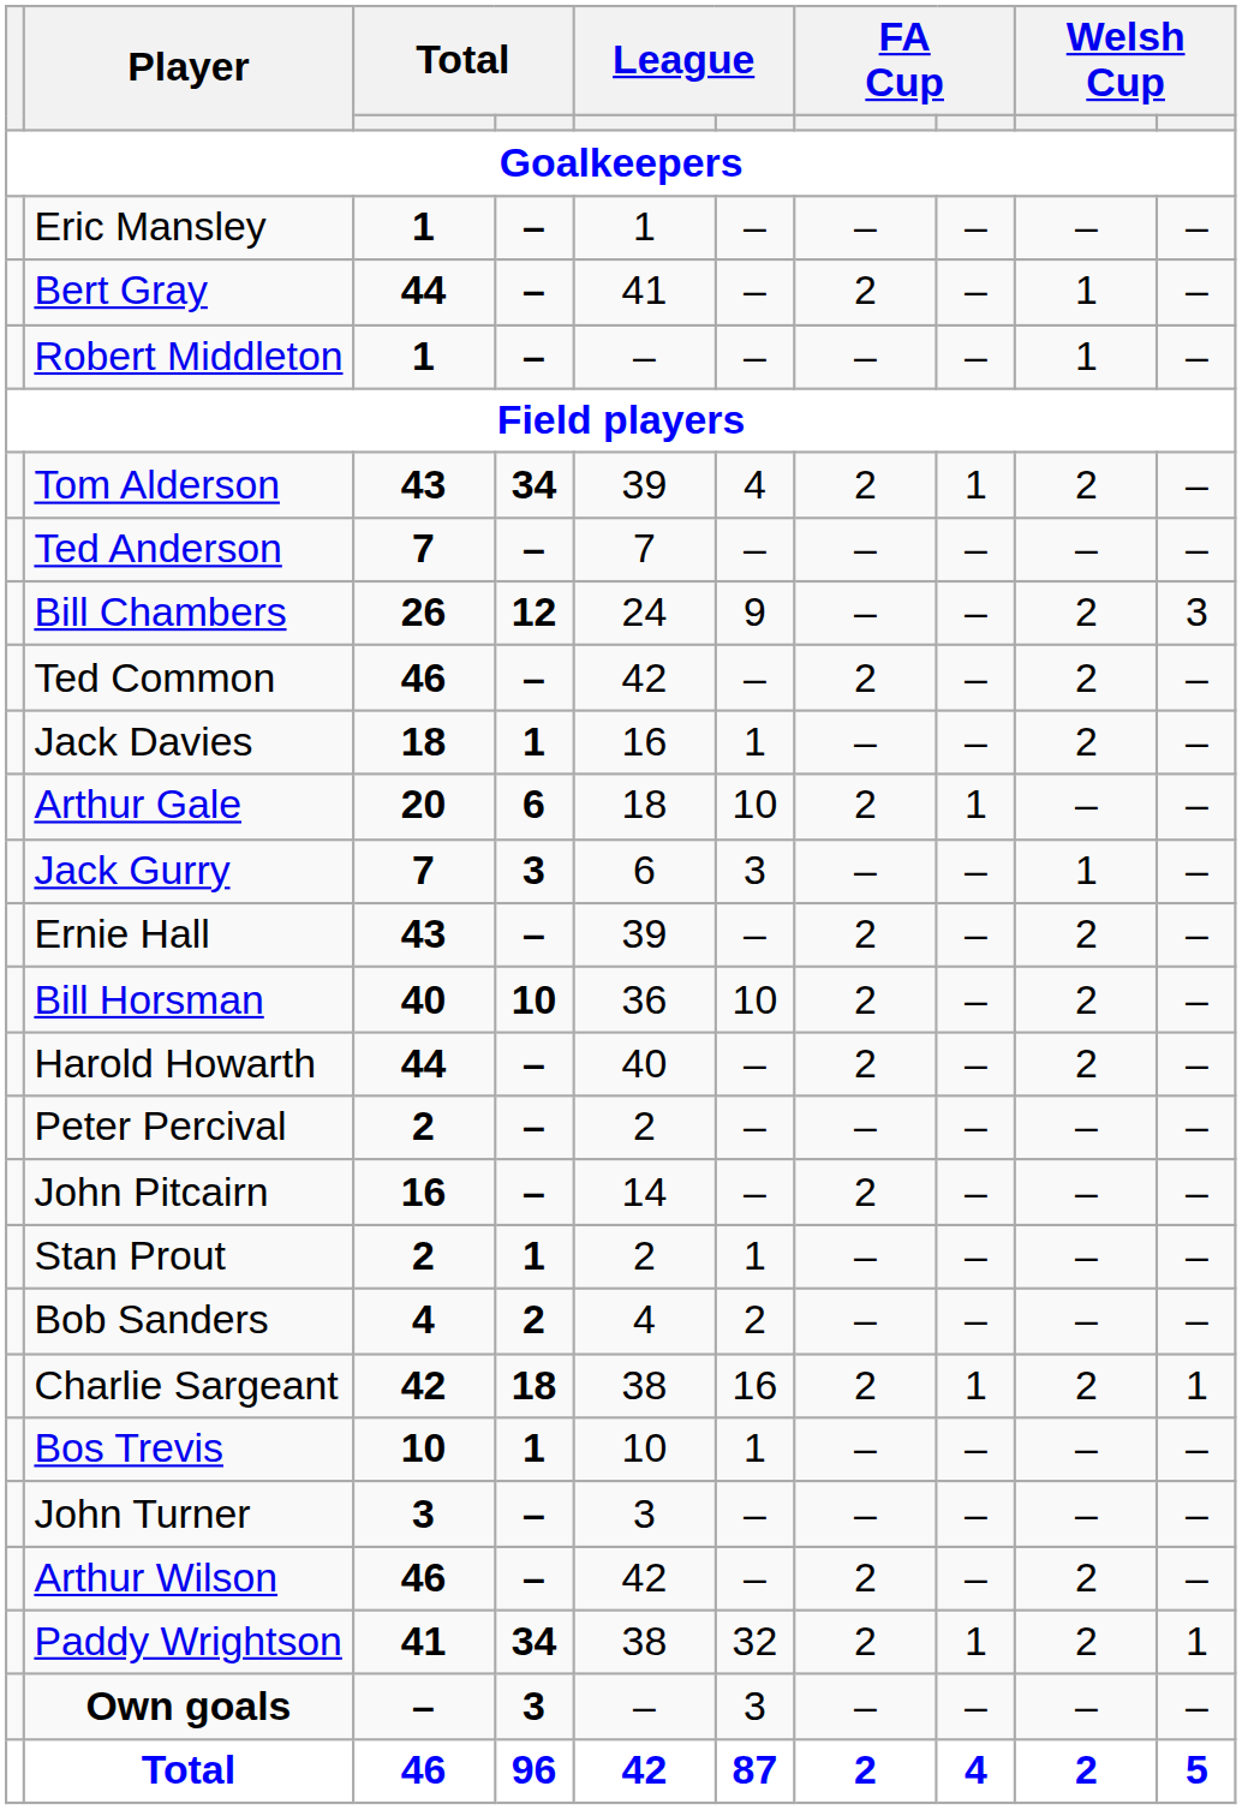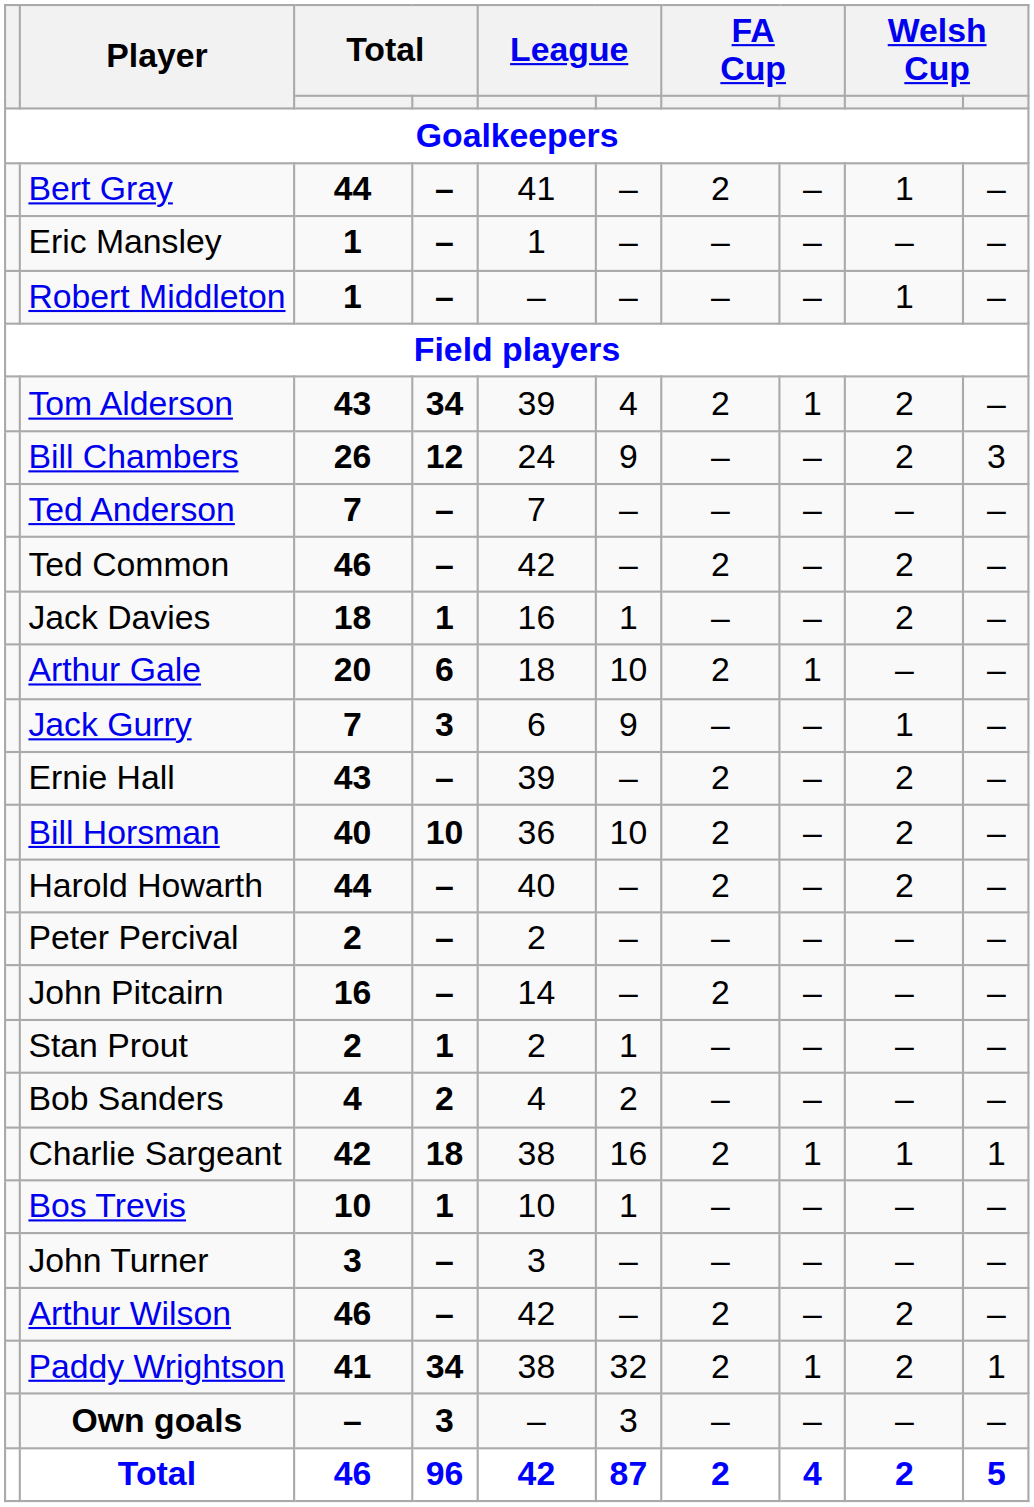rows swapped: Bert Gray <-> Eric Mansley
rows swapped: Ted Anderson <-> Bill Chambers
Jack Gurry | column 6: 3 -> 9
Charlie Sargeant | column 9: 2 -> 1
